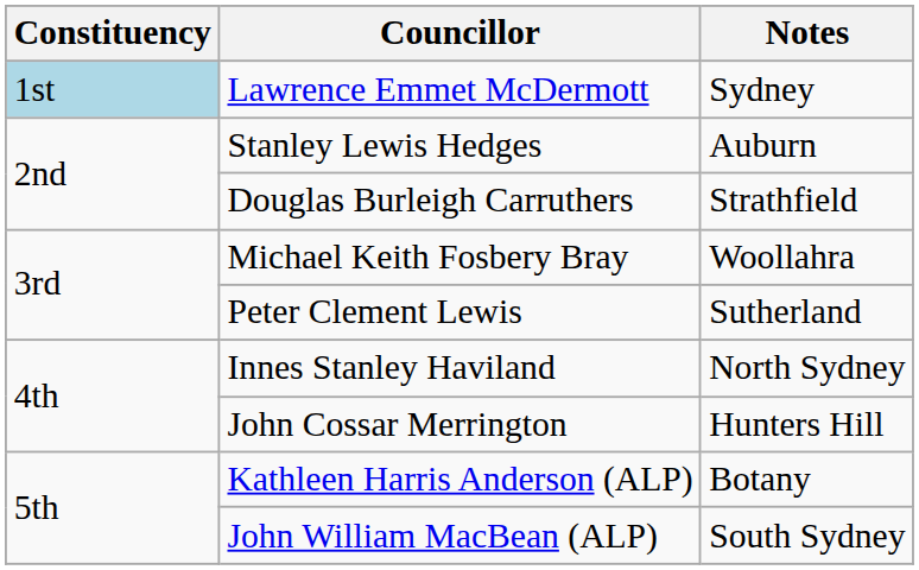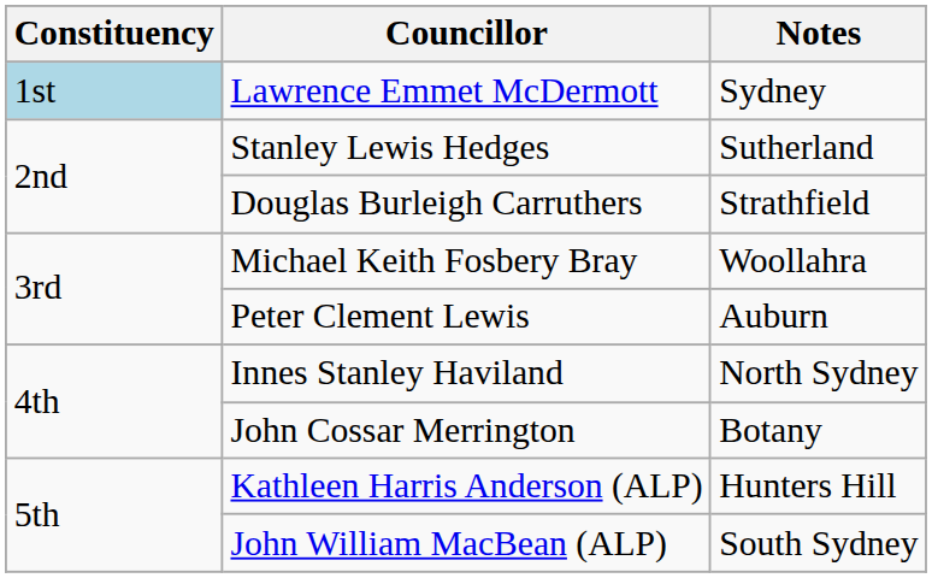Stanley Lewis Hedges | Notes: Auburn -> Sutherland
Peter Clement Lewis | Notes: Sutherland -> Auburn
John Cossar Merrington | Notes: Hunters Hill -> Botany
Kathleen Harris Anderson (ALP) | Notes: Botany -> Hunters Hill
